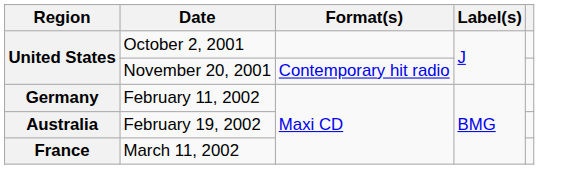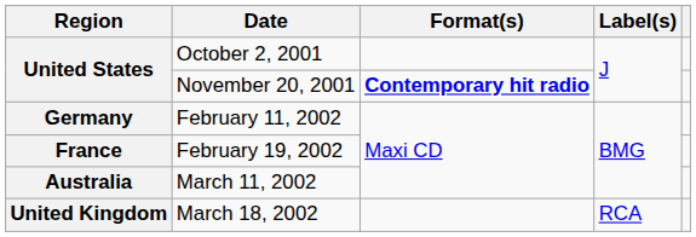November 20, 2001 | Format(s): normal -> bold
February 19, 2002 | Region: Australia -> France
March 11, 2002 | Region: France -> Australia
+ row: United Kingdom | March 18, 2002 | RCA
